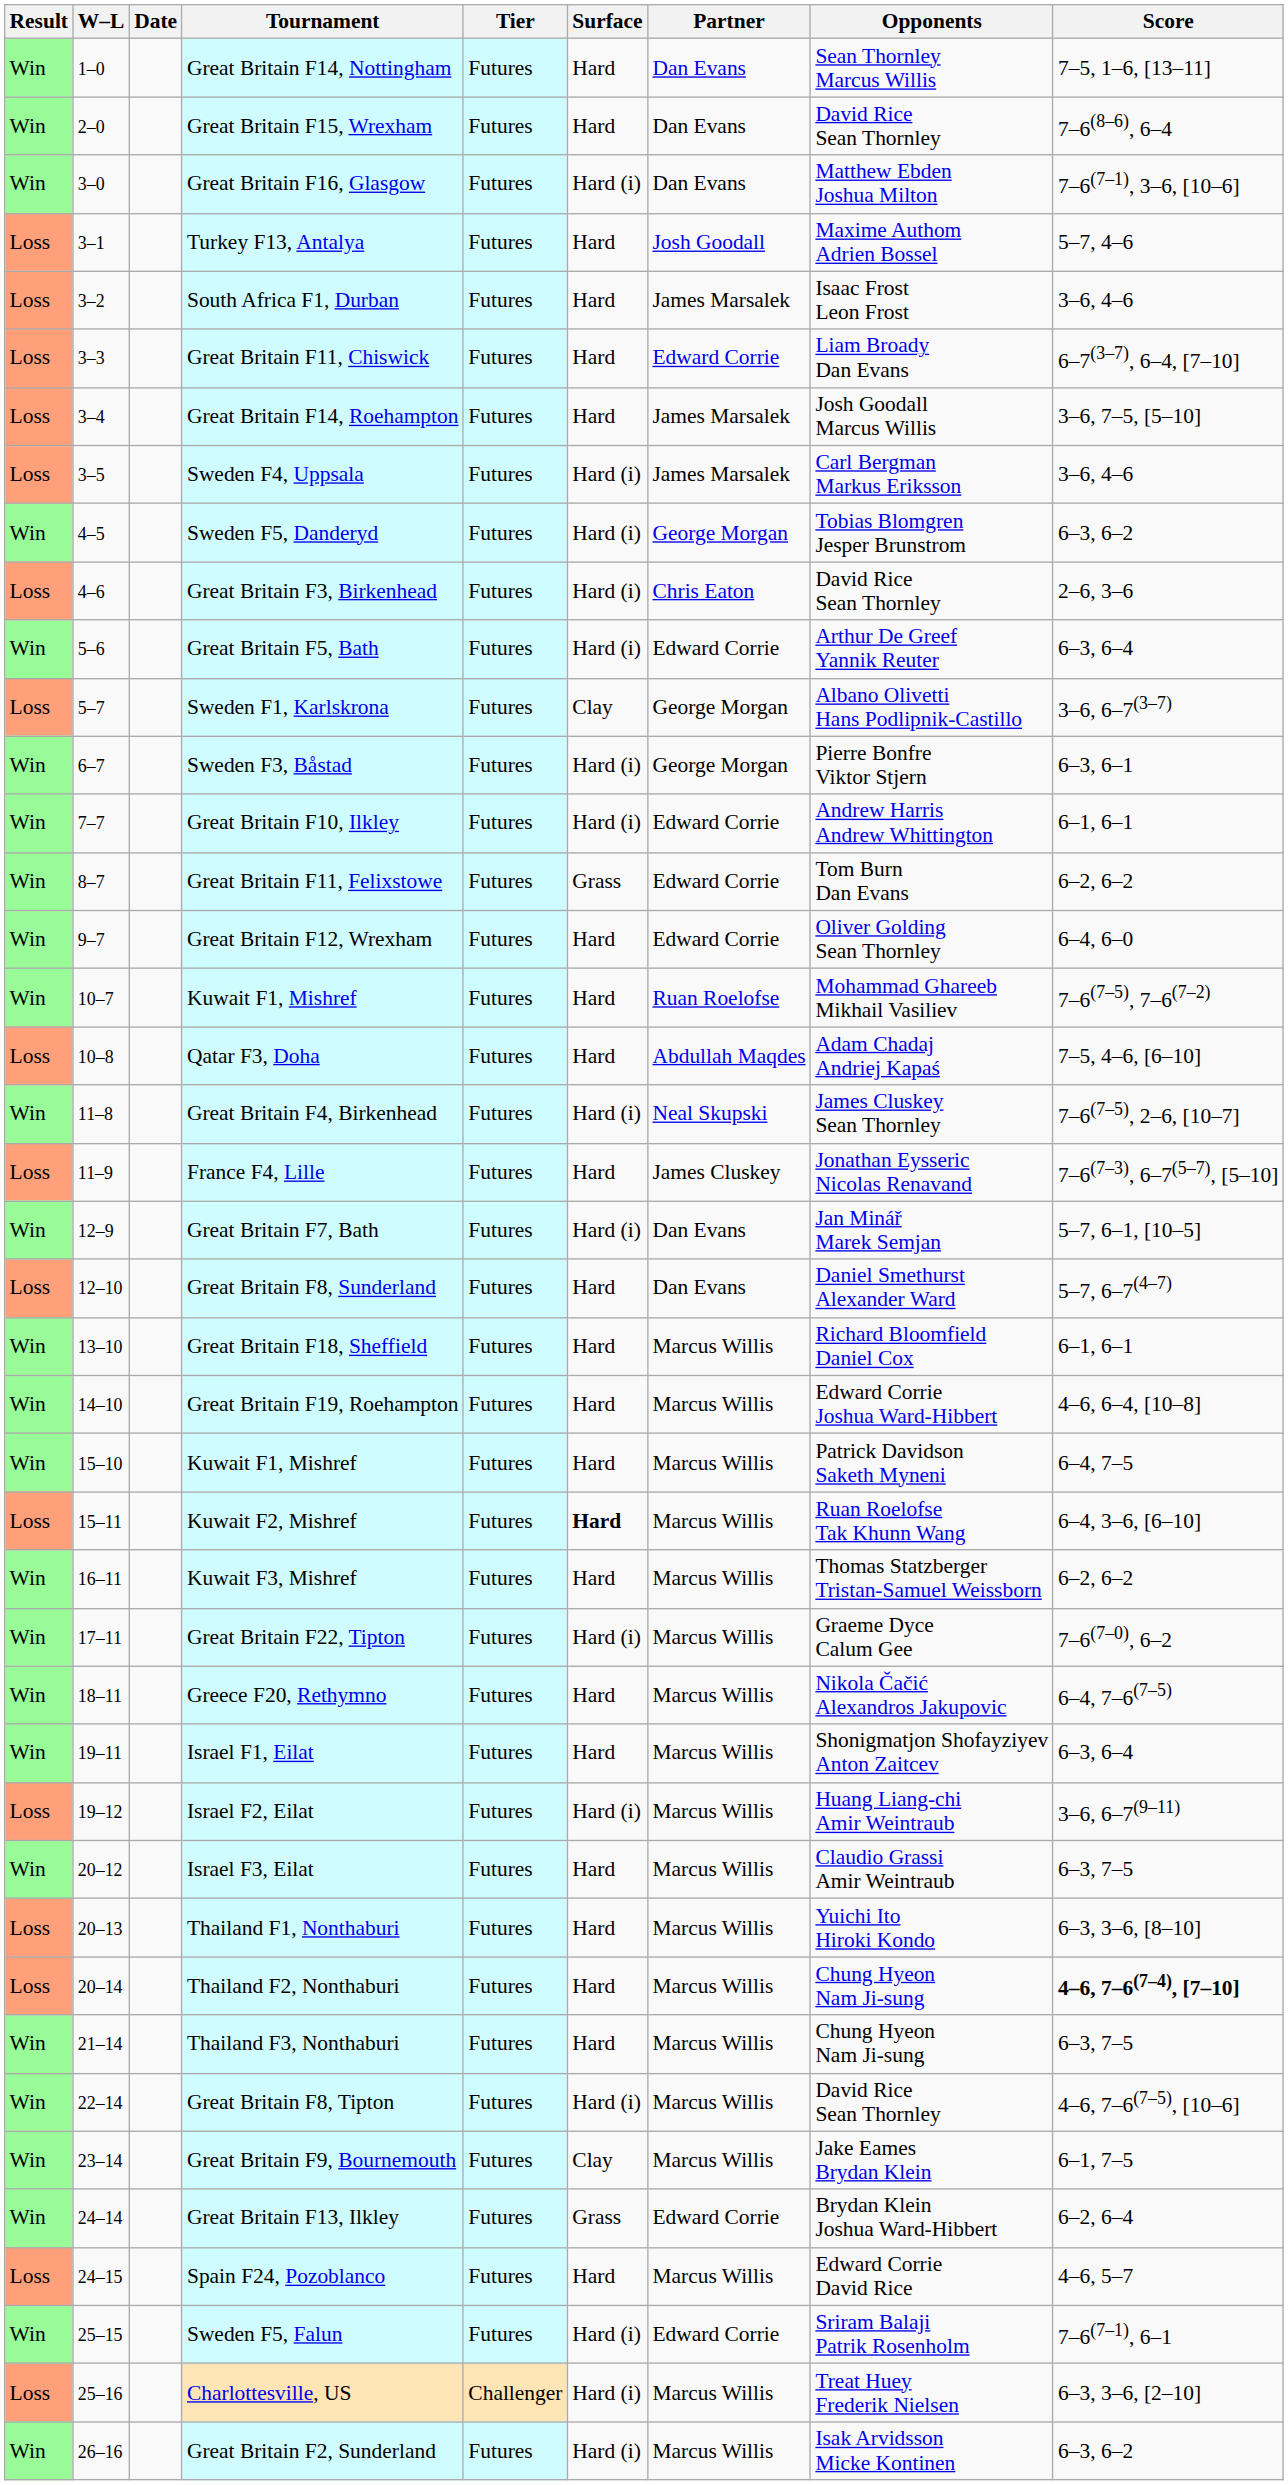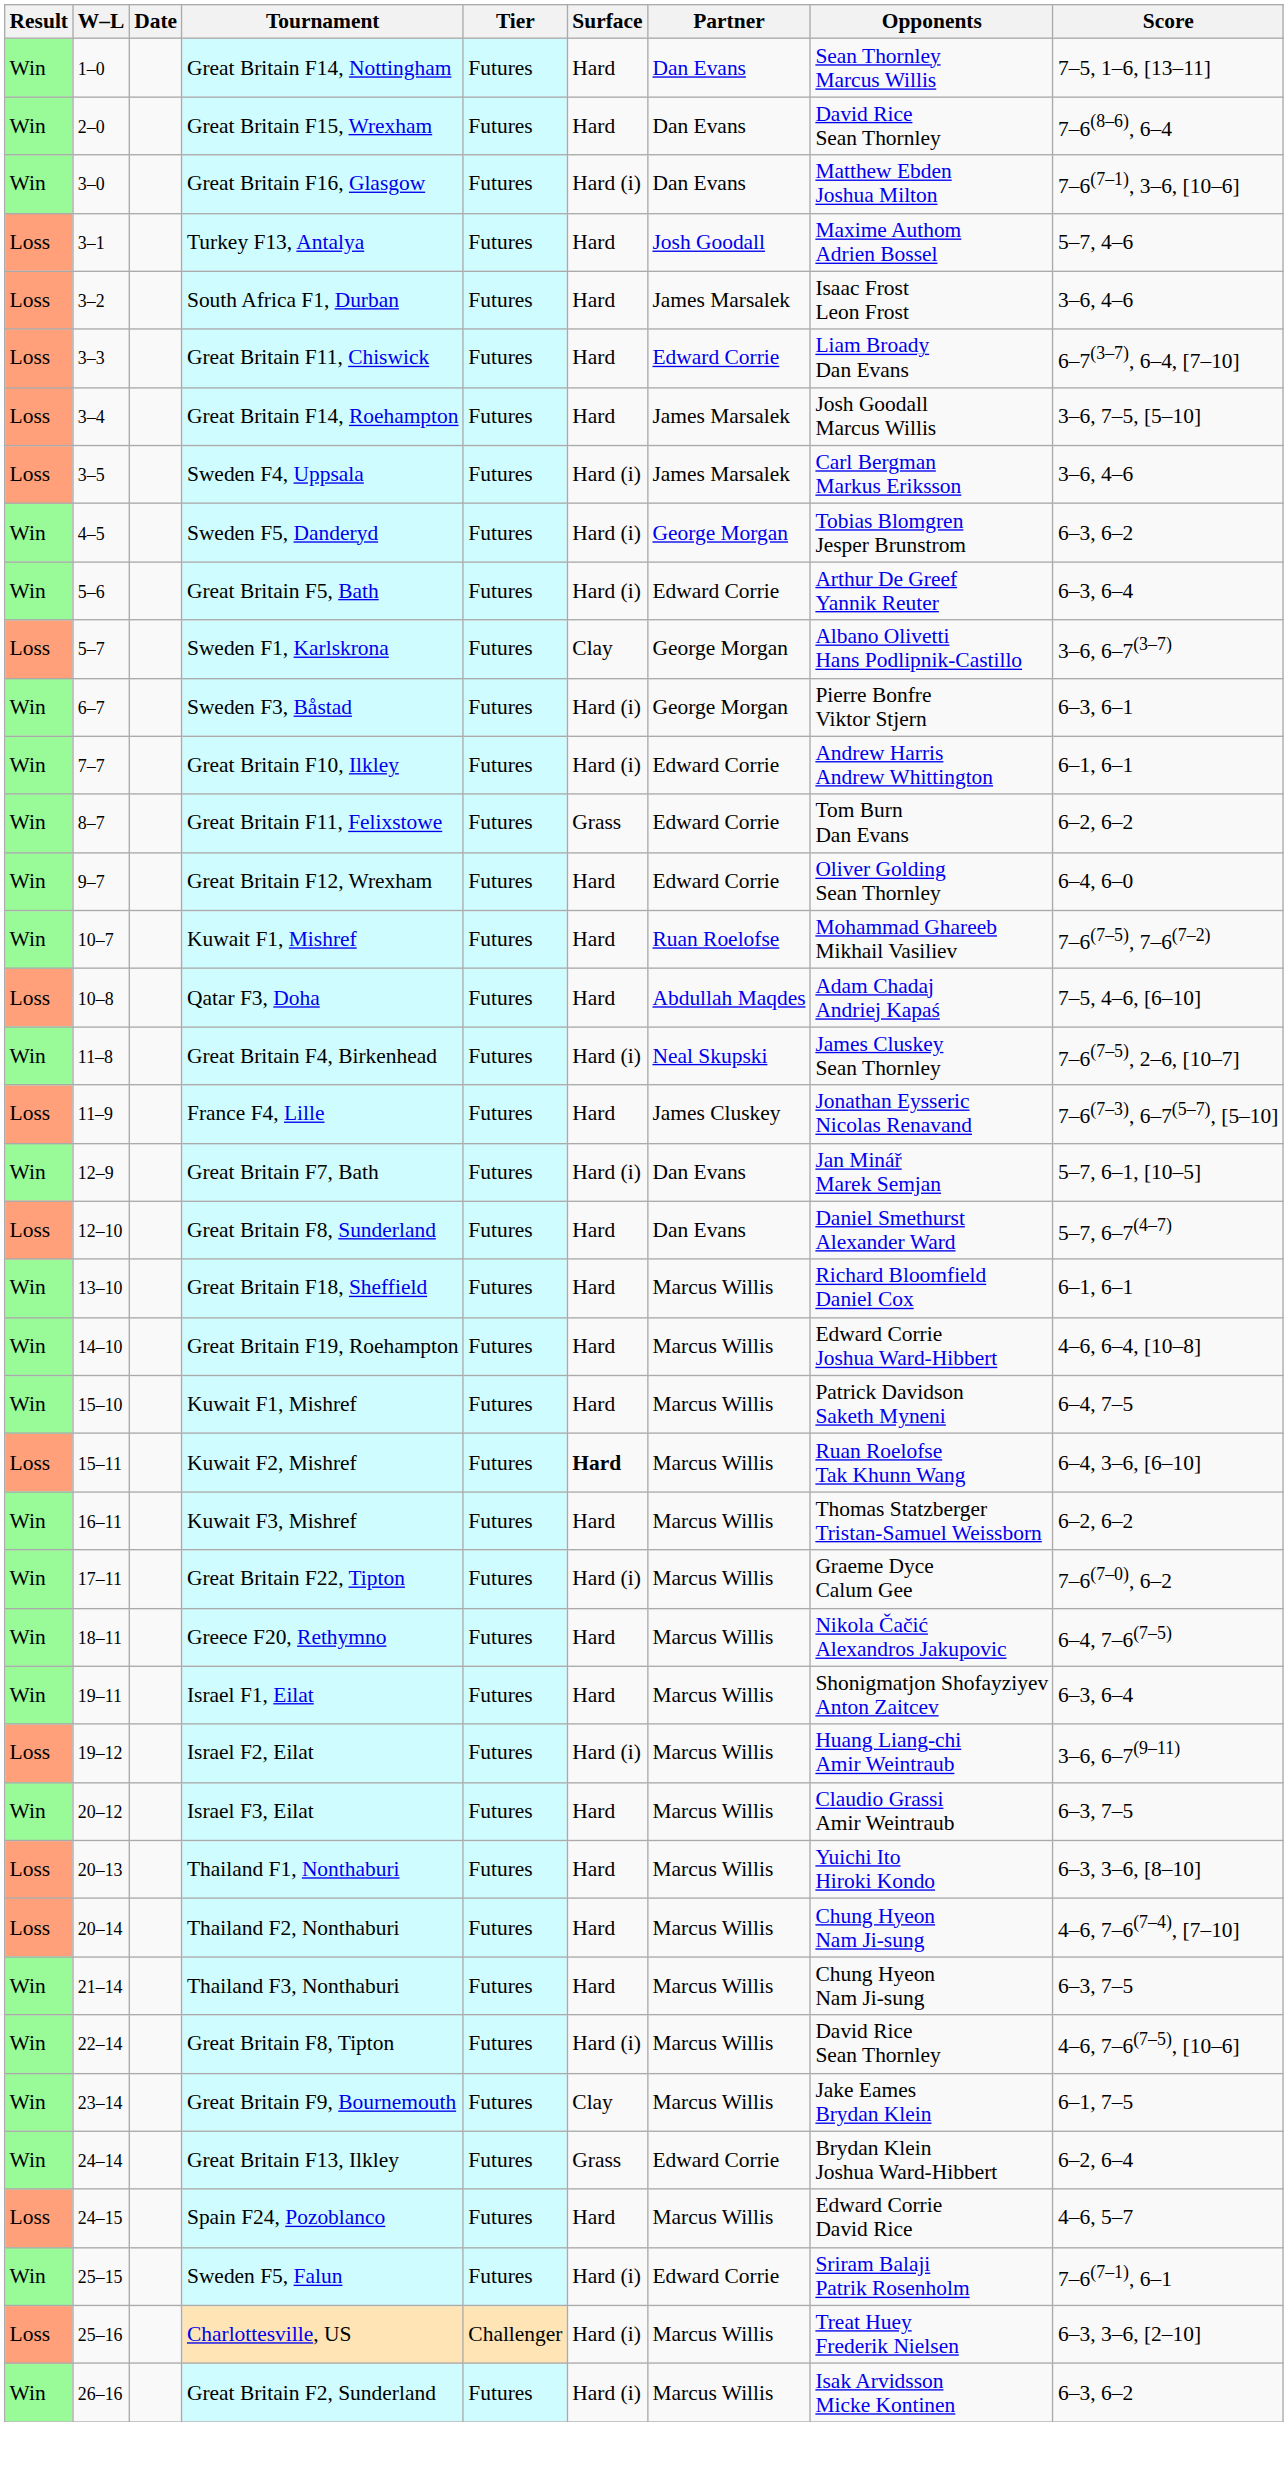- row: Loss | 4–6 | Great Britain F3, Birkenhead | Futures | Hard (i) | Chris Eaton | David Rice Sean Thornley | 2–6, 3–6
Thailand F2, Nonthaburi | Score: bold -> normal
